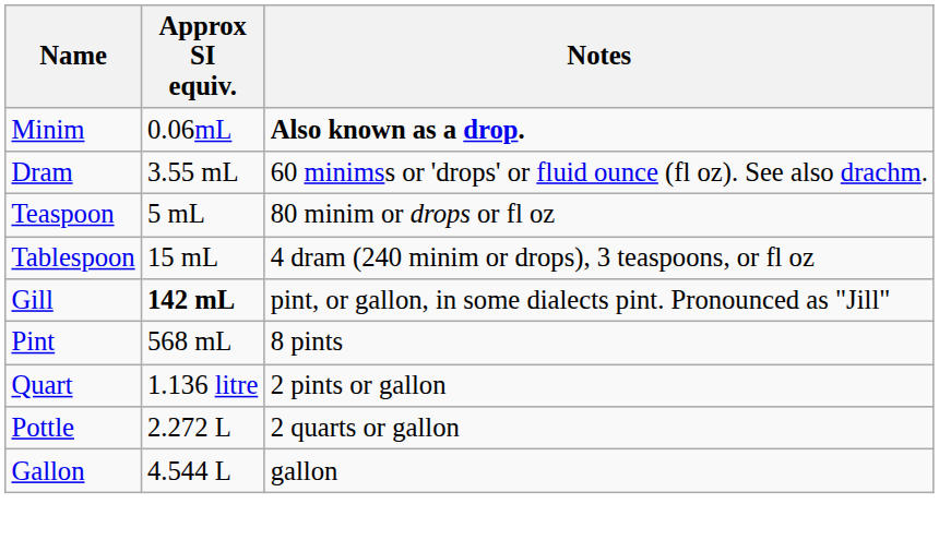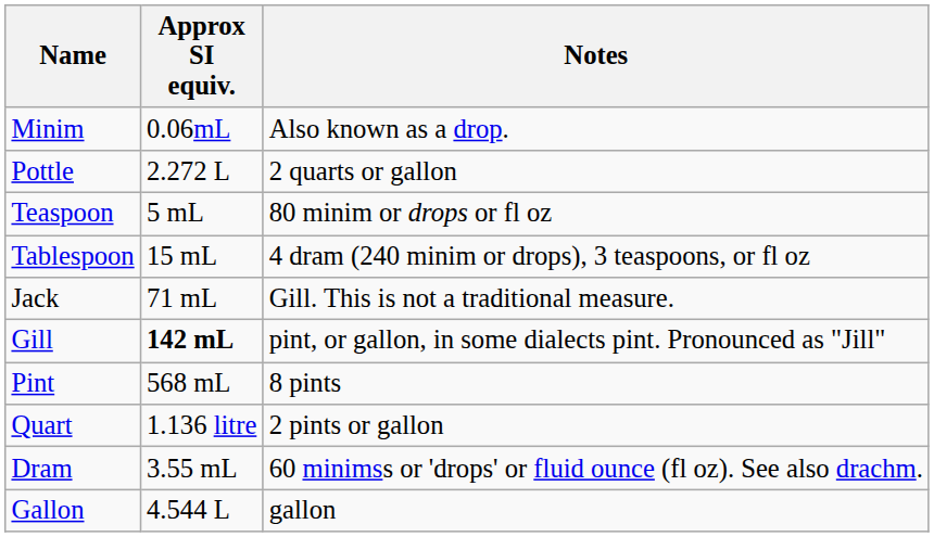Minim | Notes: bold -> normal
rows swapped: Dram <-> Pottle
+ row: Jack | 71 mL | Gill. This is not a traditional measure.
